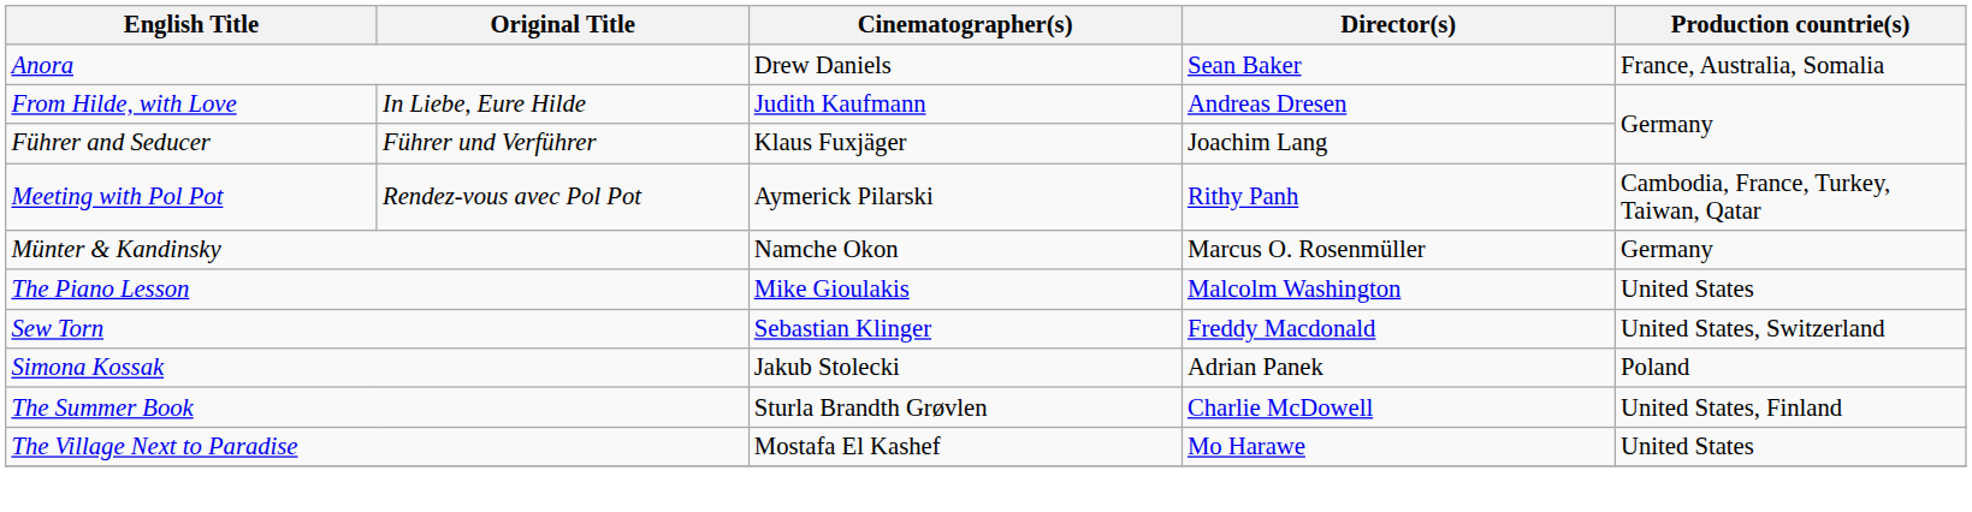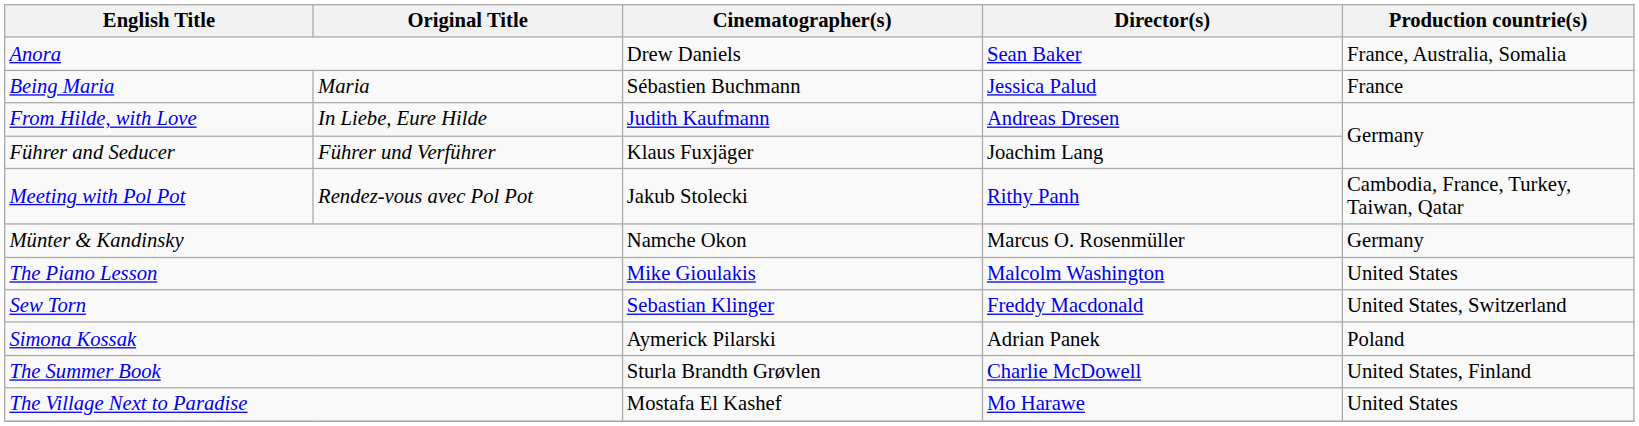+ row: Being Maria | Maria | Sébastien Buchmann | Jessica Palud | France
Meeting with Pol Pot | Cinematographer(s): Aymerick Pilarski -> Jakub Stolecki
Simona Kossak | Cinematographer(s): Jakub Stolecki -> Aymerick Pilarski
